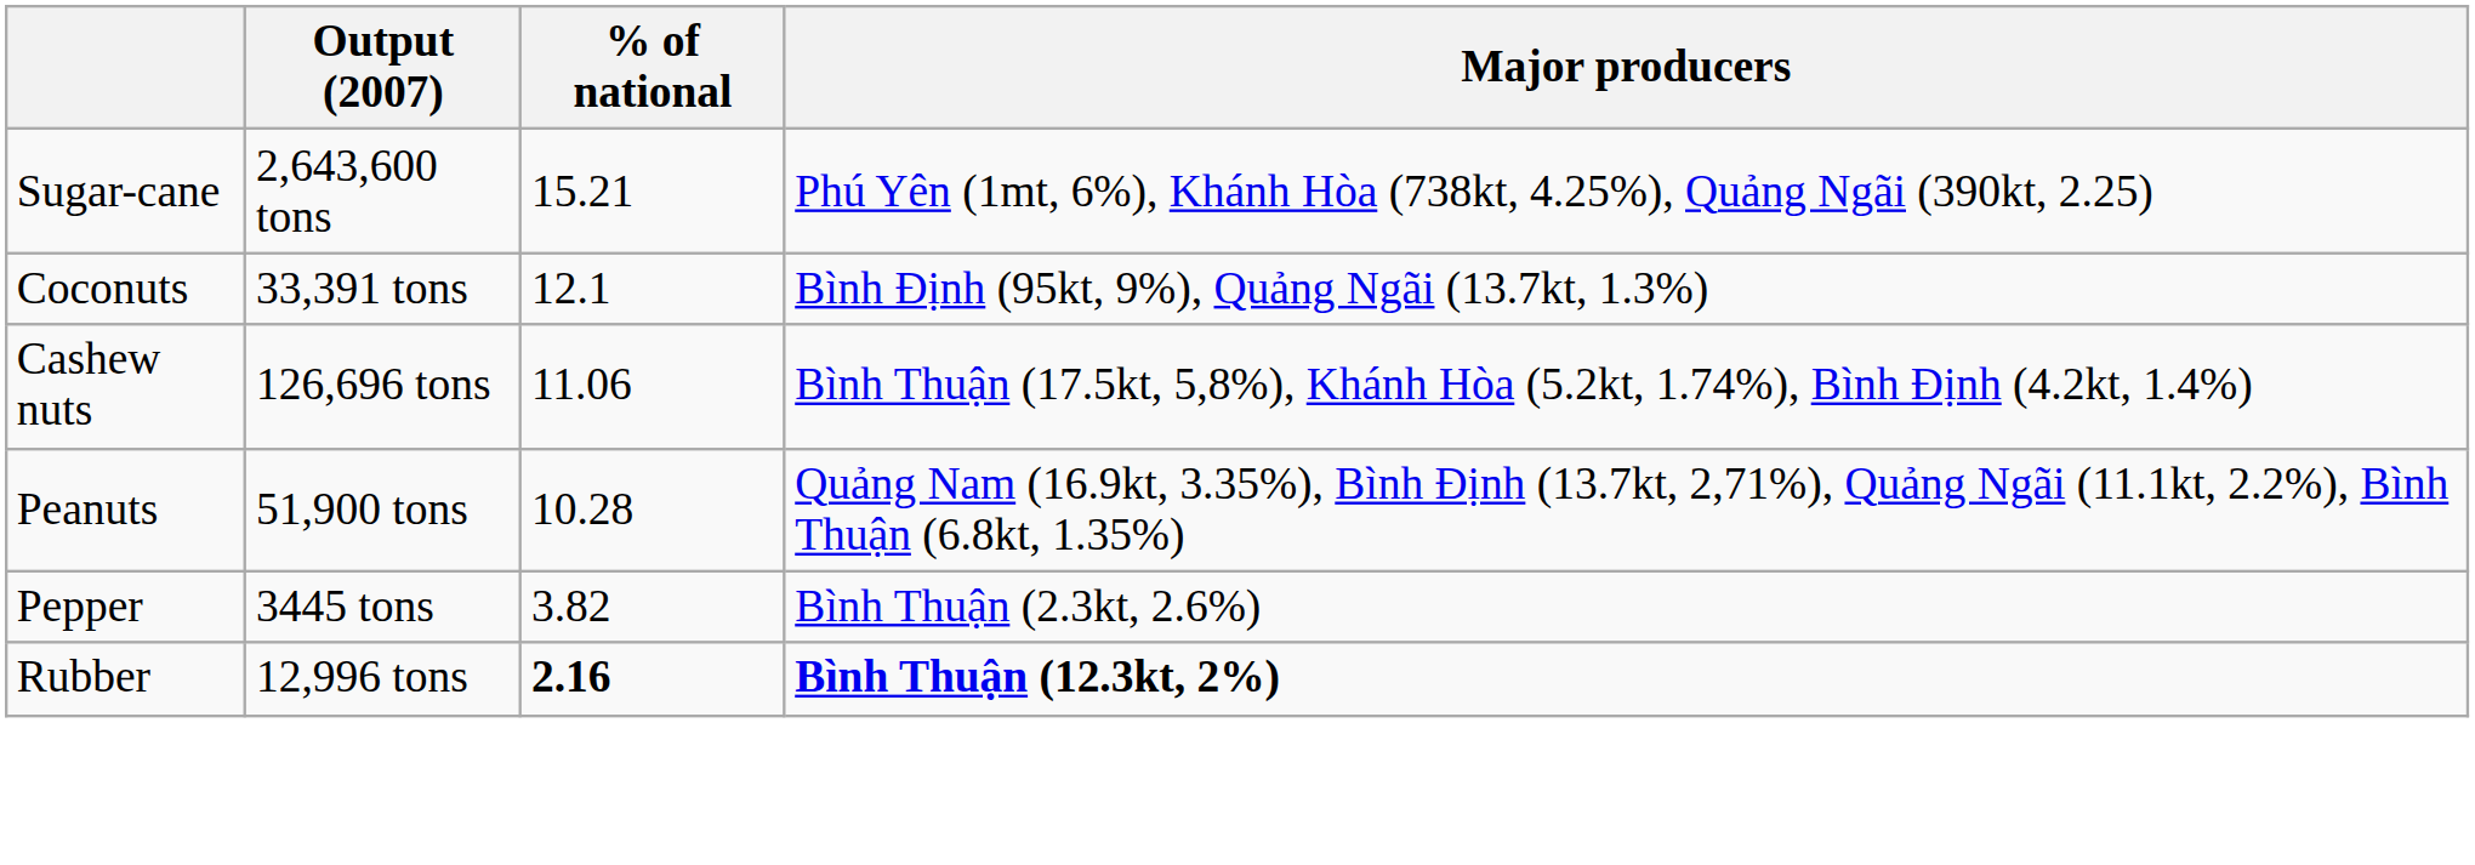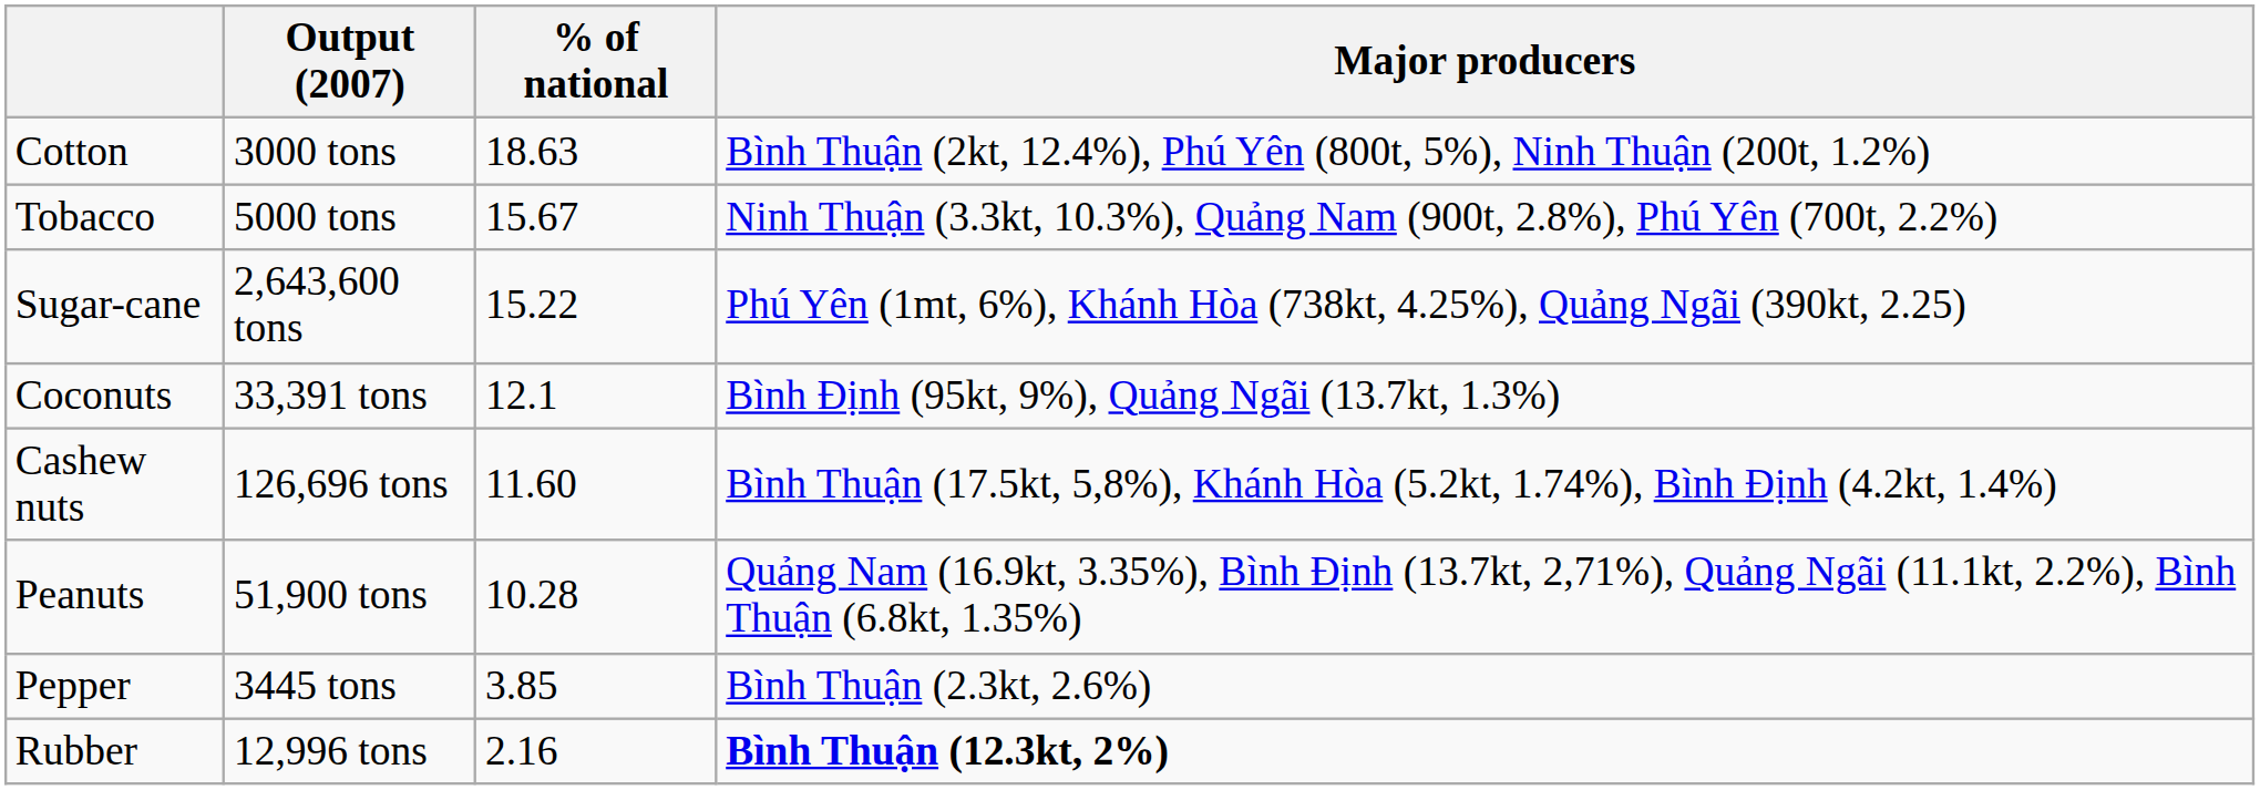+ row: Cotton | 3000 tons | 18.63 | Bình Thuận (2kt, 12.4%), Phú Yên (800t, 5%), Ninh Thuận (200t, 1.2%)
+ row: Tobacco | 5000 tons | 15.67 | Ninh Thuận (3.3kt, 10.3%), Quảng Nam (900t, 2.8%), Phú Yên (700t, 2.2%)
Sugar-cane | % of national: 15.21 -> 15.22
Cashew nuts | % of national: 11.06 -> 11.60
Pepper | % of national: 3.82 -> 3.85
Rubber | % of national: bold -> normal
